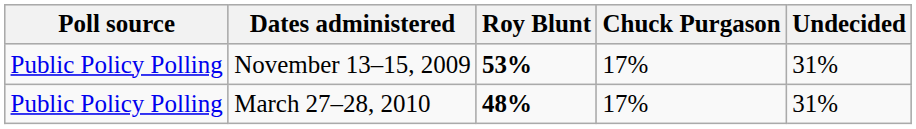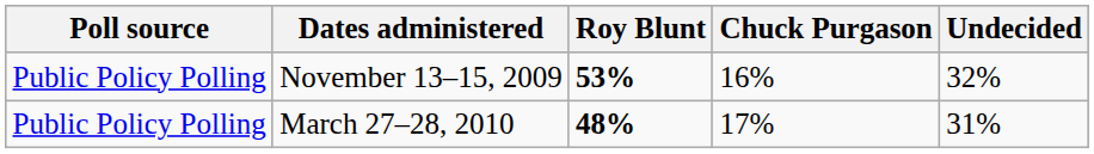November 13–15, 2009 | Chuck Purgason: 17% -> 16%
November 13–15, 2009 | Undecided: 31% -> 32%
